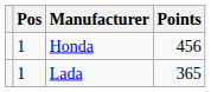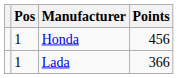Lada | Points: 365 -> 366
